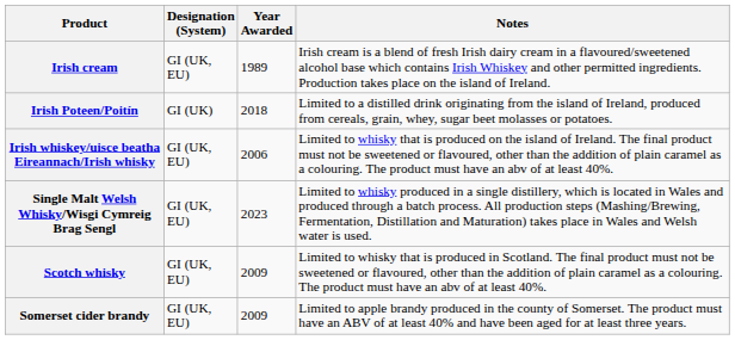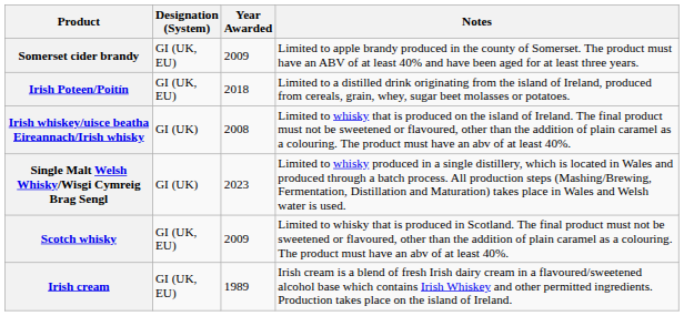rows swapped: Irish cream <-> Somerset cider brandy
Irish Poteen/Poitín | Designation (System): GI (UK) -> GI (UK, EU)
Irish whiskey/uisce beatha Eireannach/Irish whisky | Designation (System): GI (UK, EU) -> GI (UK)
Irish whiskey/uisce beatha Eireannach/Irish whisky | Year Awarded: 2006 -> 2008
Single Malt Welsh Whisky/Wisgi Cymreig Brag Sengl | Designation (System): GI (UK, EU) -> GI (UK)
